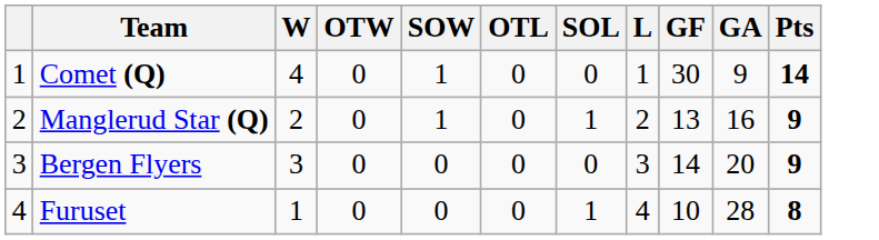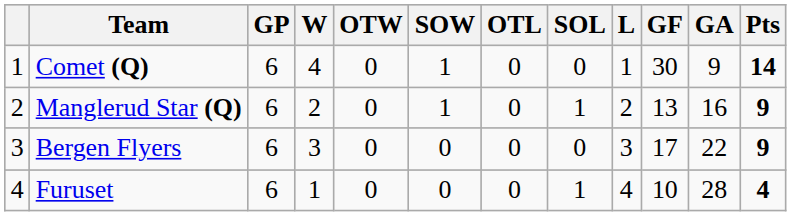+ column: GP | 6 | 6 | 6 | 6
Bergen Flyers | GF: 14 -> 17
Bergen Flyers | GA: 20 -> 22
Furuset | Pts: 8 -> 4
